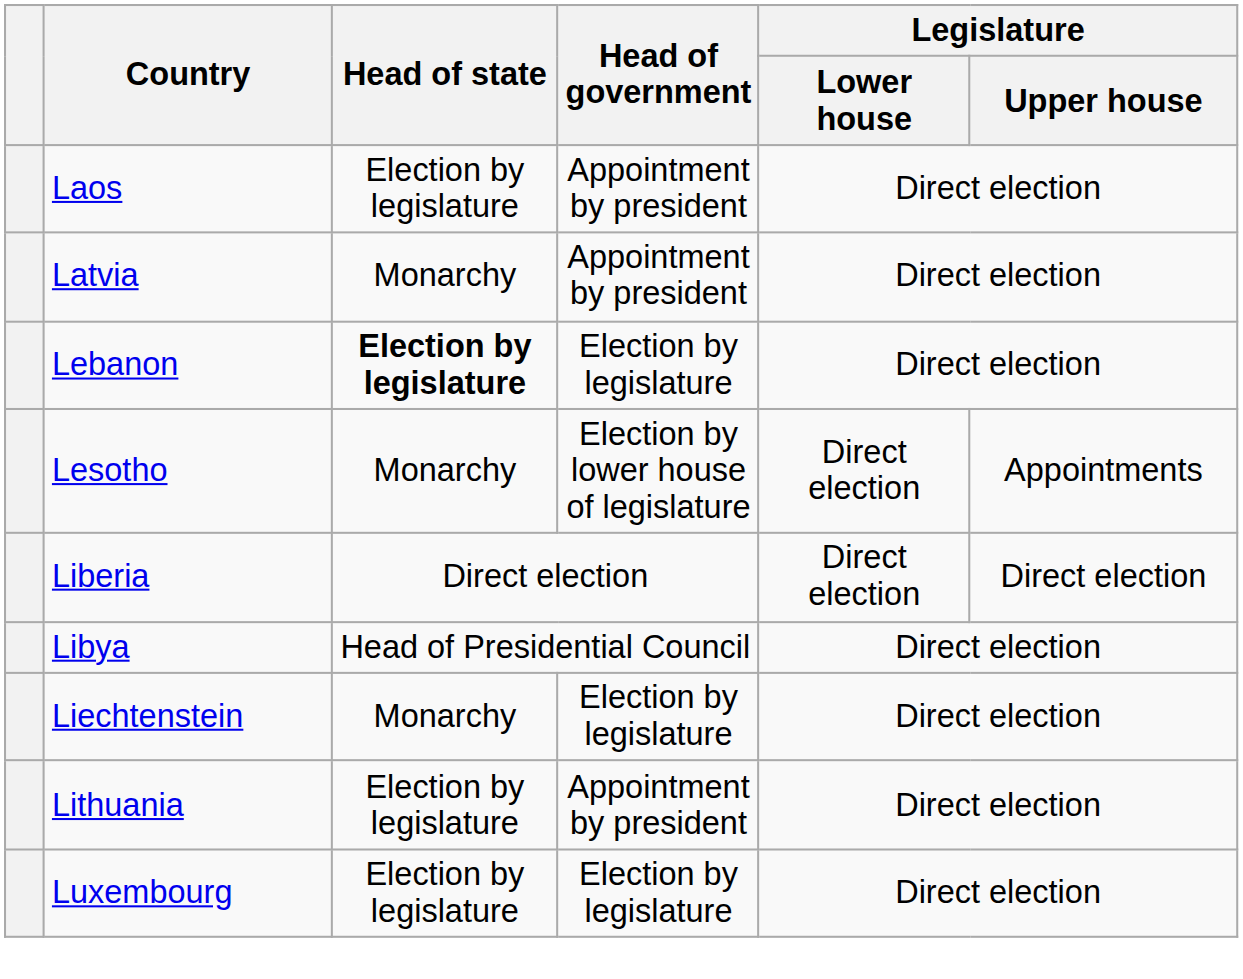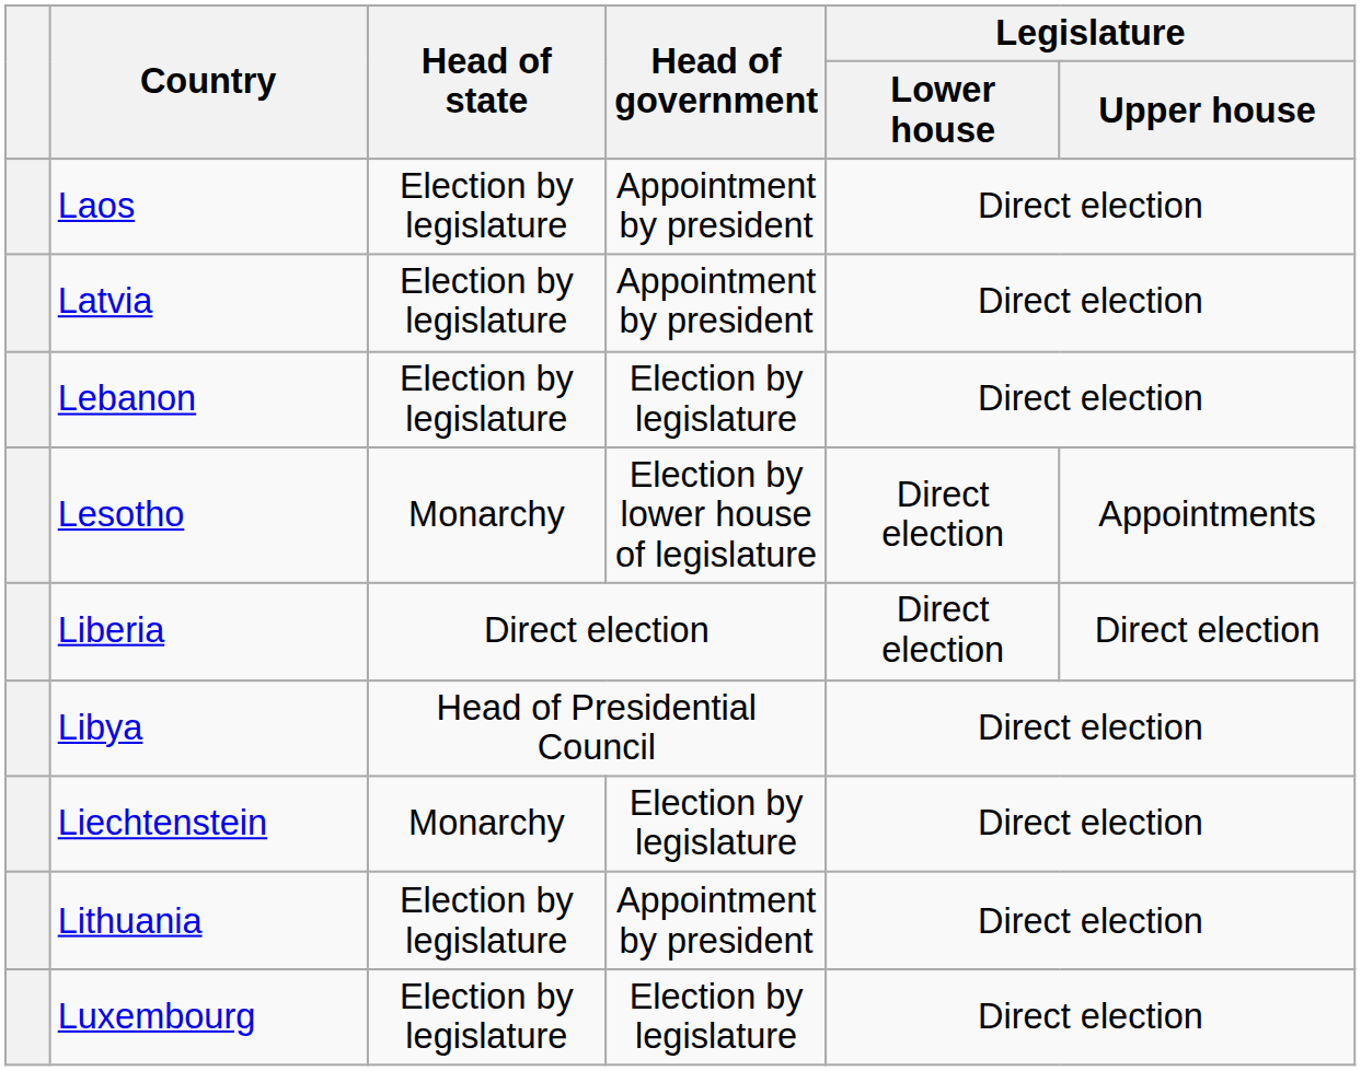Latvia | Head of state: Monarchy -> Election by legislature
Lebanon | Head of state: bold -> normal
